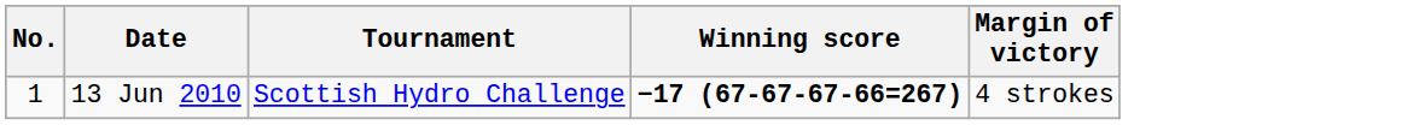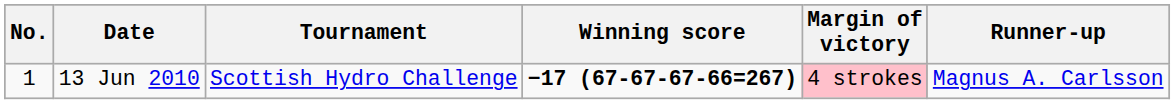+ column: Runner-up | Magnus A. Carlsson
13 Jun 2010 | Margin of victory: no background -> pink background
